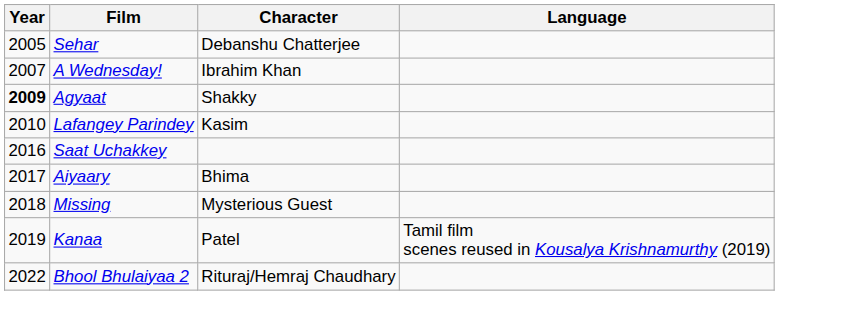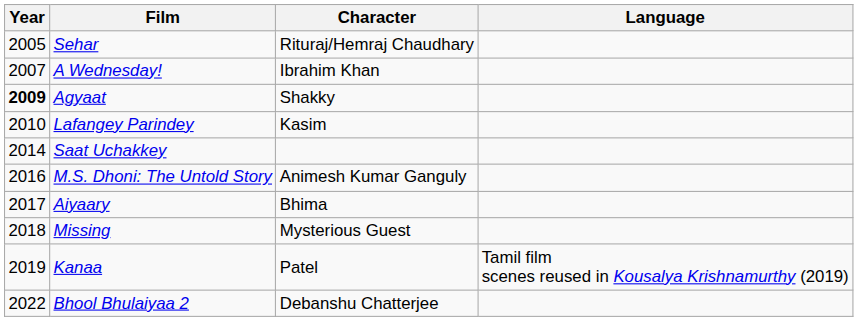Sehar | Character: Debanshu Chatterjee -> Rituraj/Hemraj Chaudhary
Saat Uchakkey | Year: 2016 -> 2014
+ row: 2016 | M.S. Dhoni: The Untold Story | Animesh Kumar Ganguly
Bhool Bhulaiyaa 2 | Character: Rituraj/Hemraj Chaudhary -> Debanshu Chatterjee
